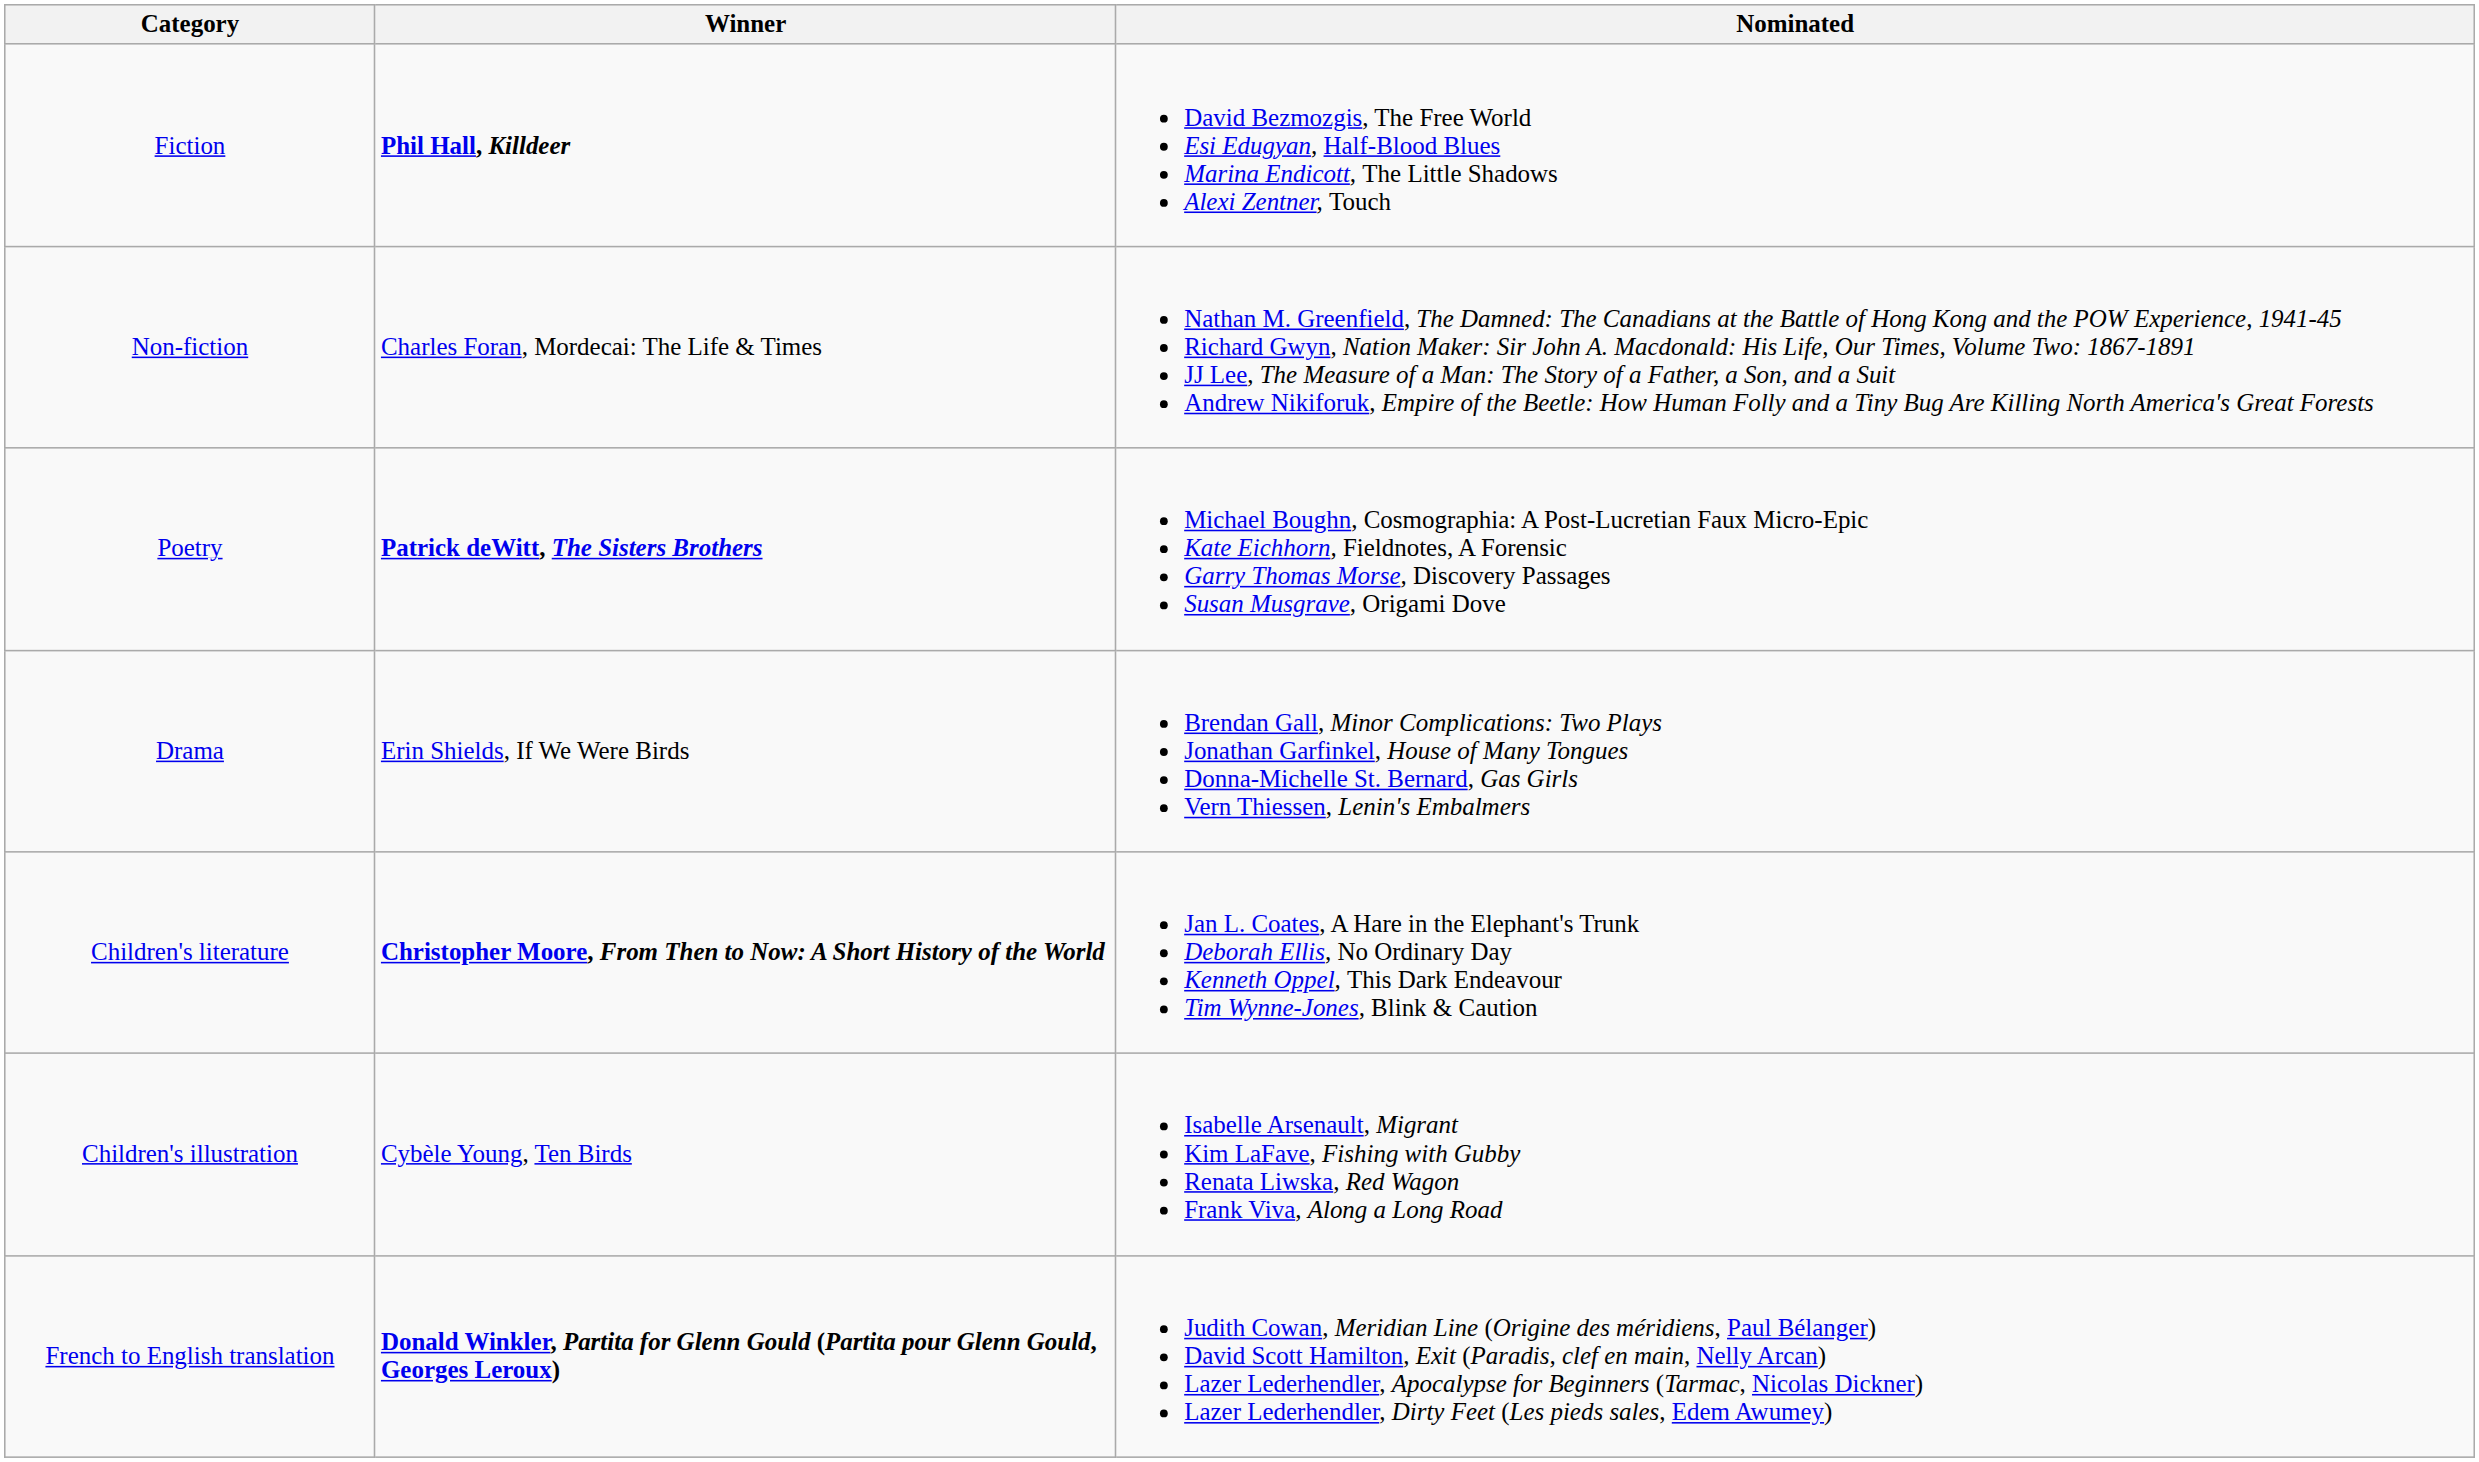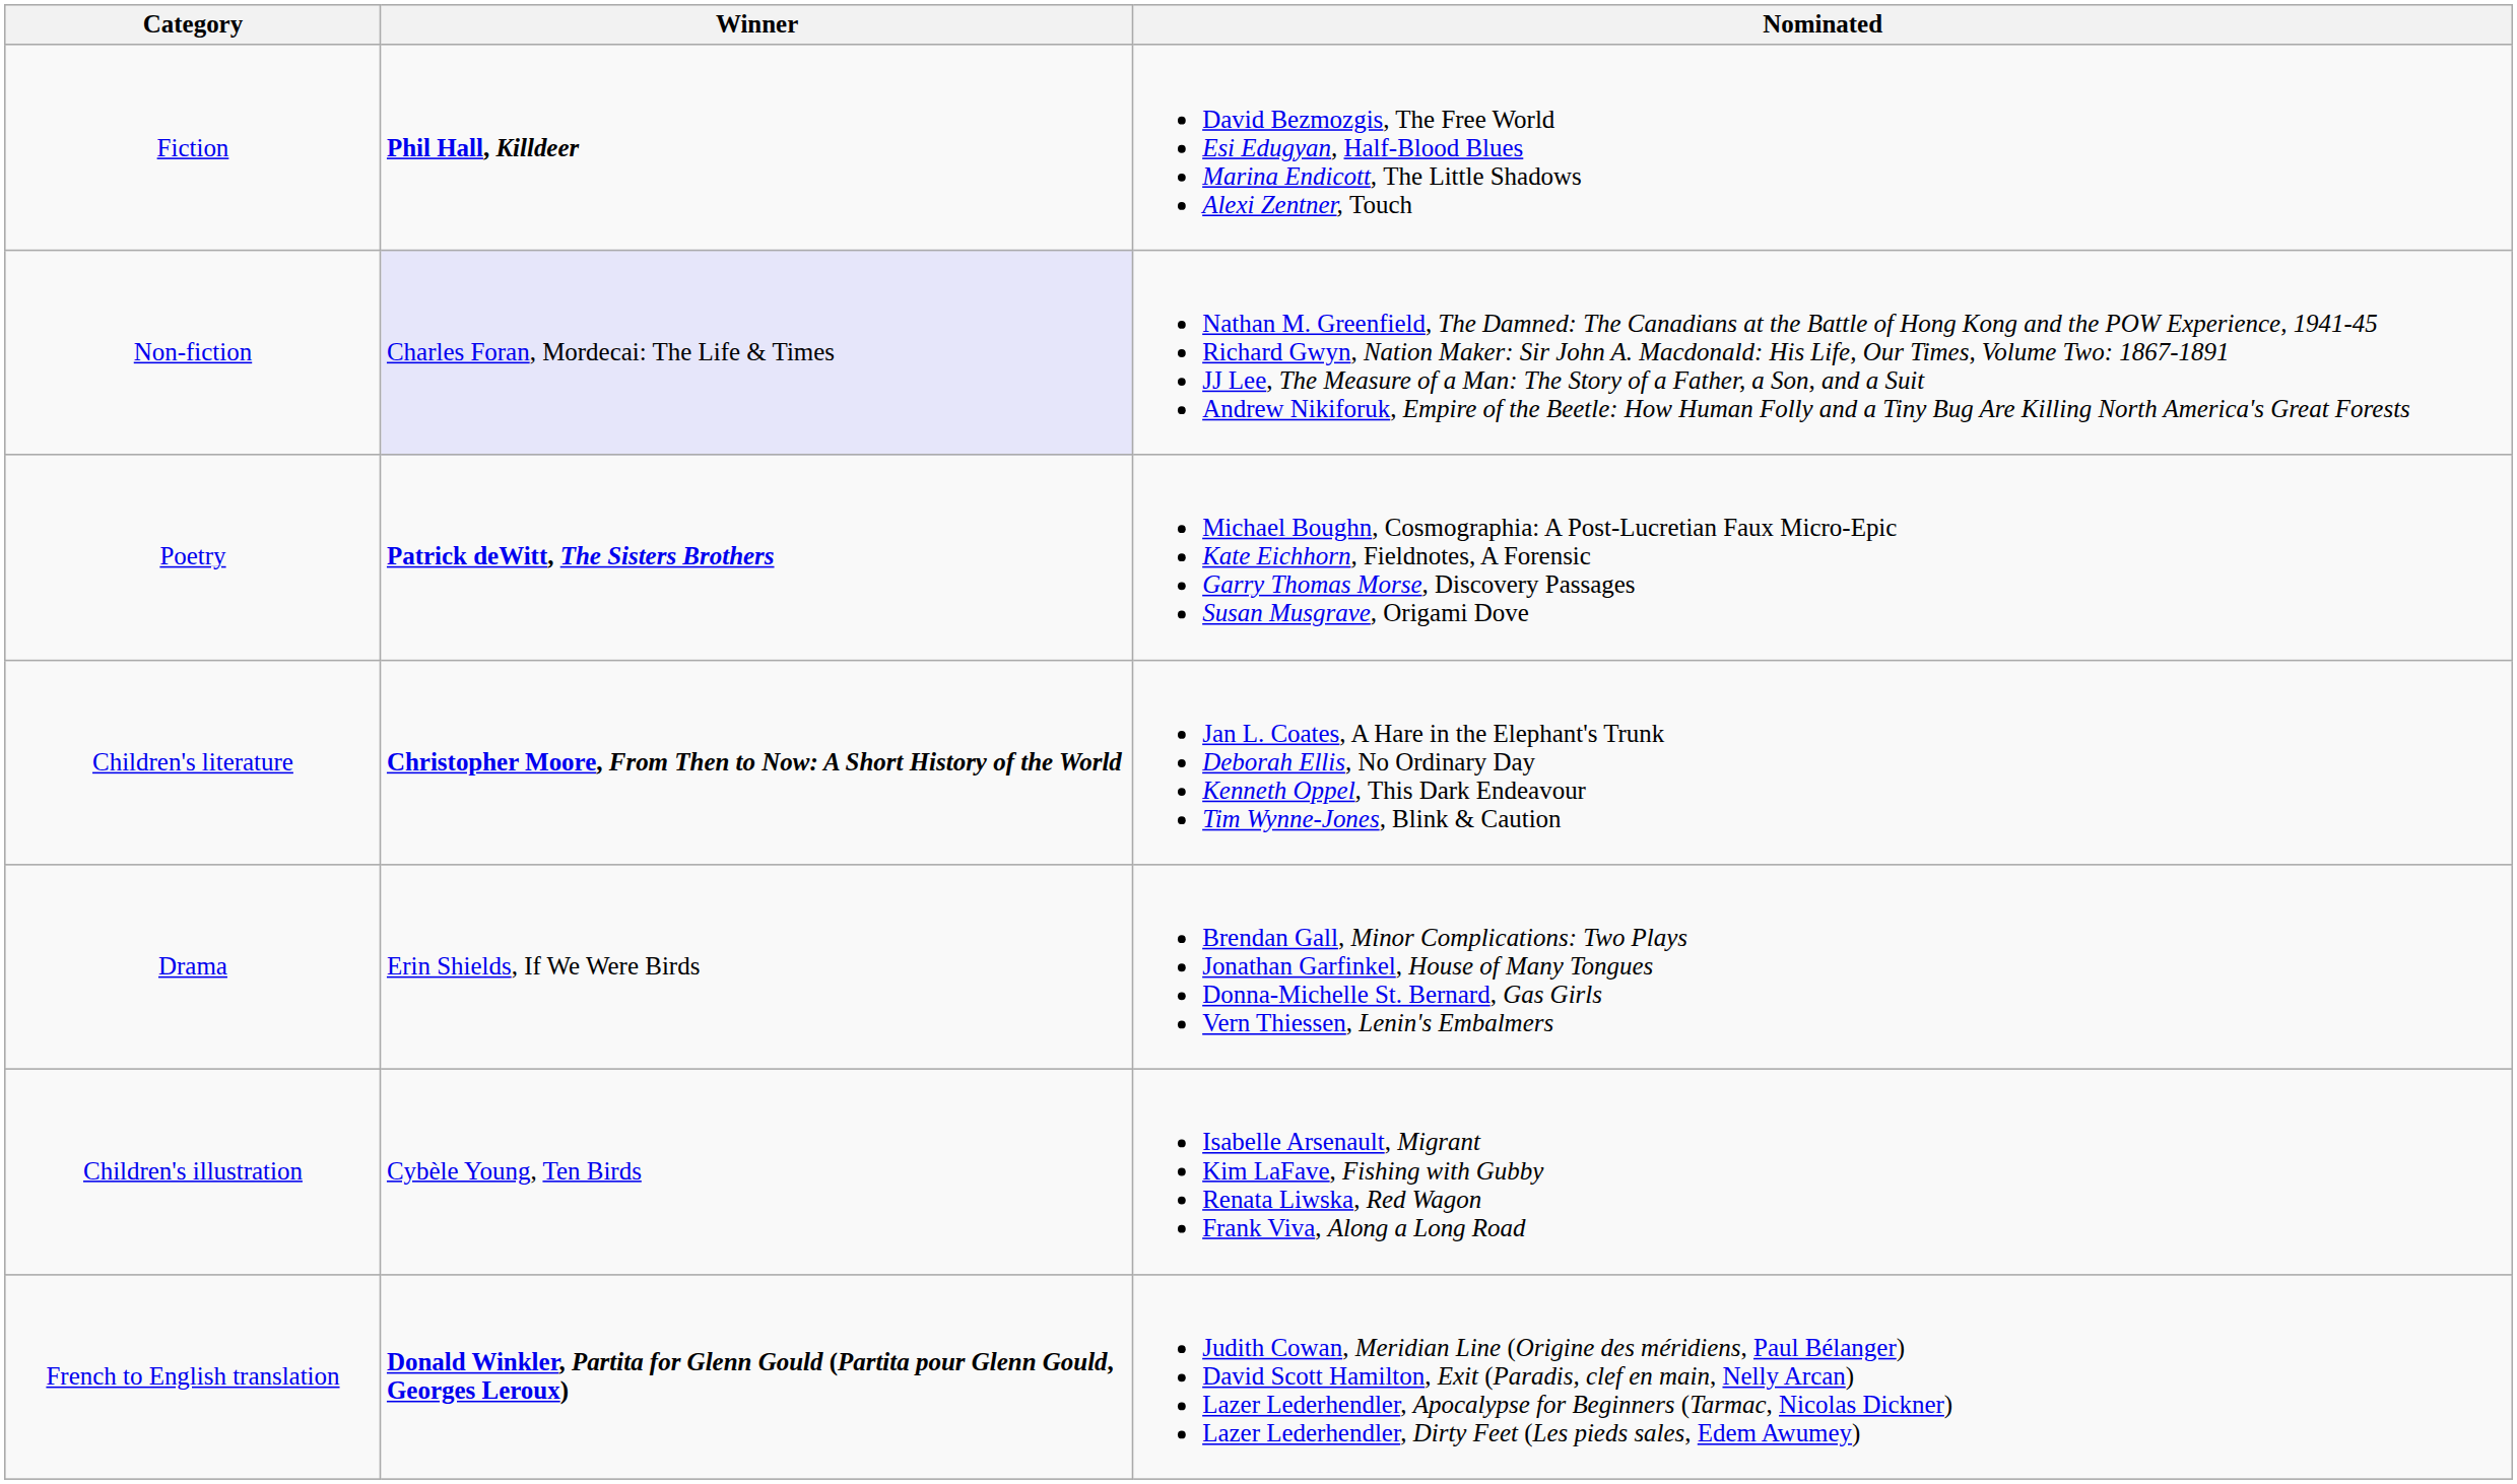Non-fiction | Winner: no background -> lavender background
rows swapped: Drama <-> Children's literature
